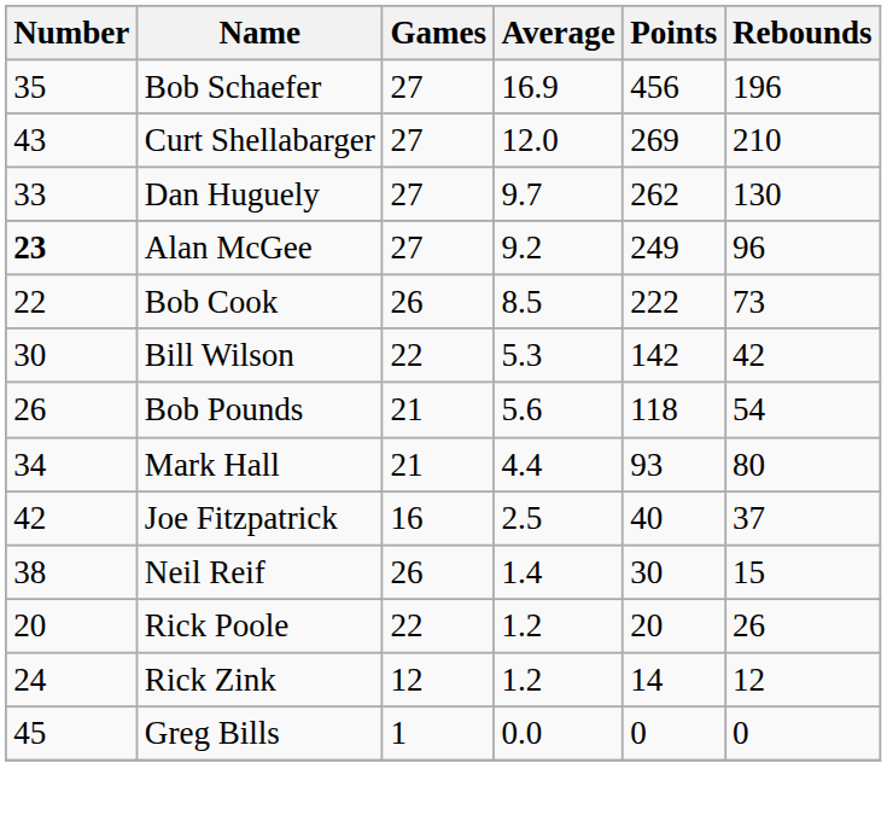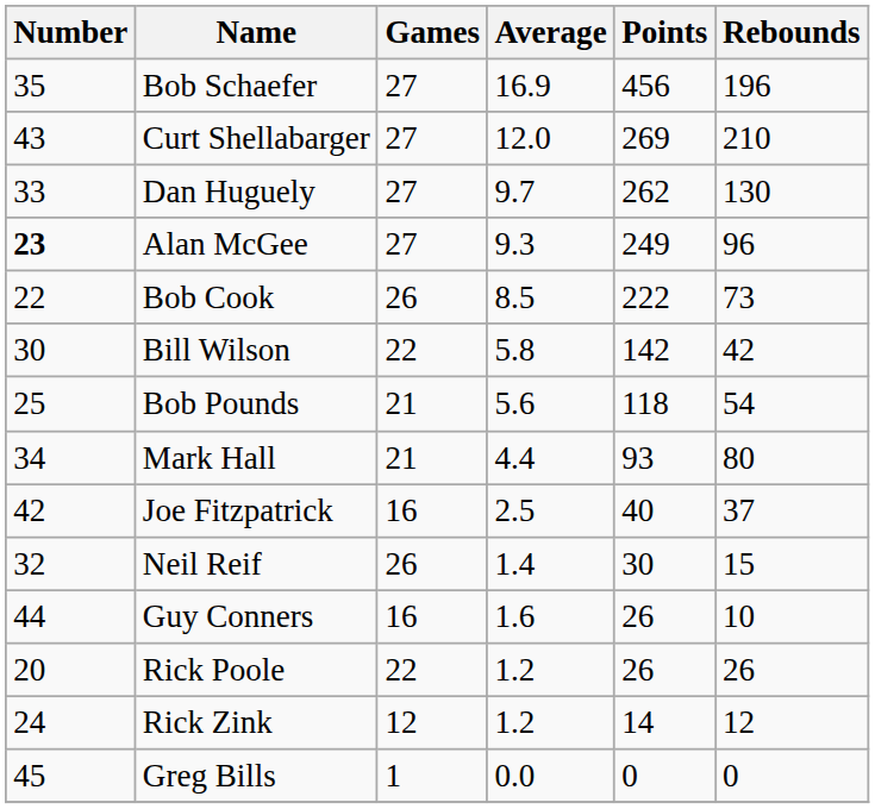Alan McGee | Average: 9.2 -> 9.3
Bill Wilson | Average: 5.3 -> 5.8
Bob Pounds | Number: 26 -> 25
Neil Reif | Number: 38 -> 32
+ row: 44 | Guy Conners | 16 | 1.6 | 26 | 10
Rick Poole | Points: 20 -> 26
